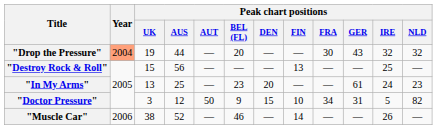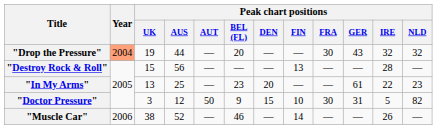"Destroy Rock & Roll" | Peak chart positions / IRE: 25 -> 28
"In My Arms" | Peak chart positions / IRE: 24 -> 22
"Doctor Pressure" | Peak chart positions / FRA: 34 -> 30
